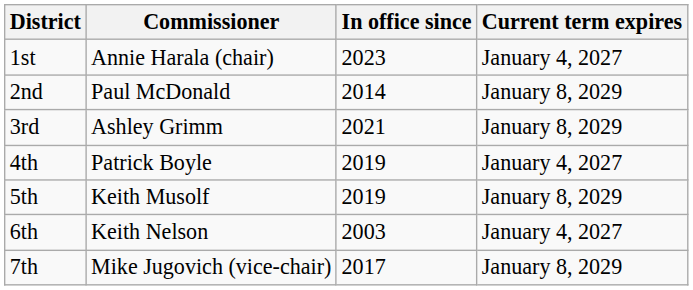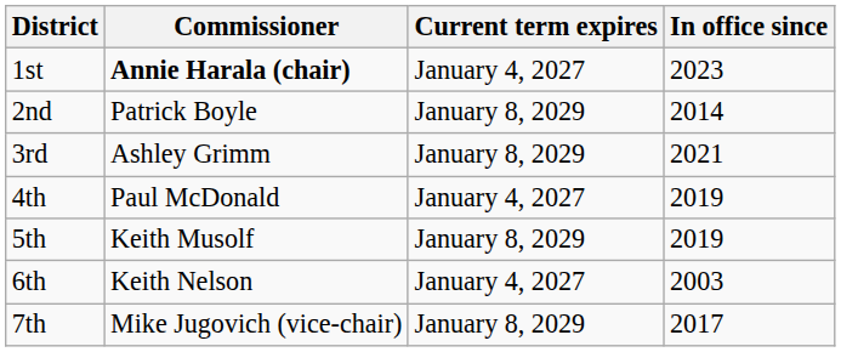columns swapped: In office since <-> Current term expires
1st | Commissioner: normal -> bold
2nd | Commissioner: Paul McDonald -> Patrick Boyle
4th | Commissioner: Patrick Boyle -> Paul McDonald
